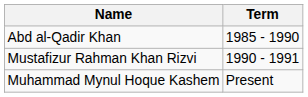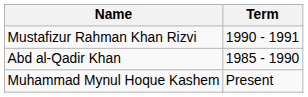rows swapped: Abd al-Qadir Khan <-> Mustafizur Rahman Khan Rizvi
